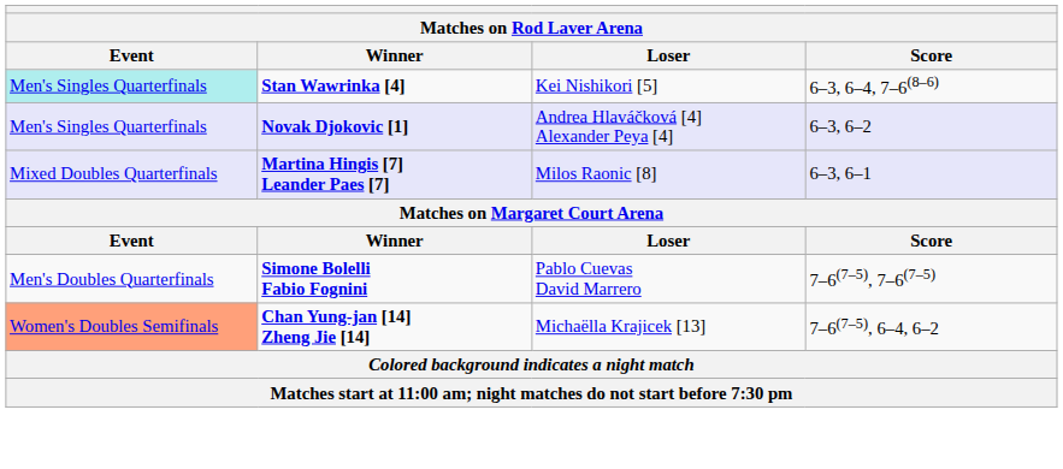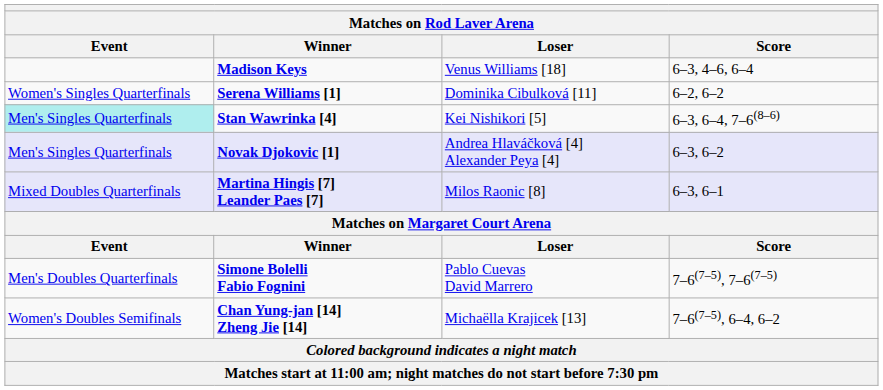+ row: Madison Keys | Venus Williams [18] | 6–3, 4–6, 6–4
+ row: Women's Singles Quarterfinals | Serena Williams [1] | Dominika Cibulková [11] | 6–2, 6–2
Chan Yung-jan [14] Zheng Jie [14] | Event: lightsalmon background -> no background
